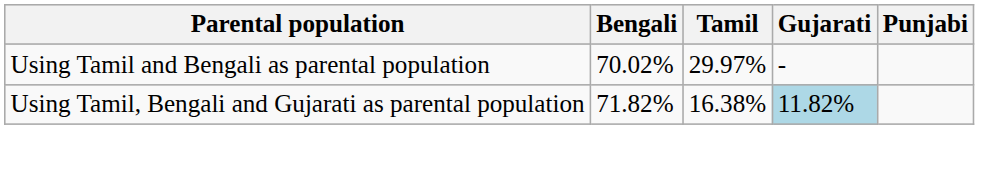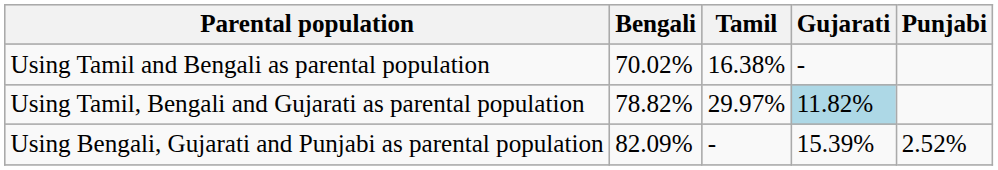Using Tamil and Bengali as parental population | Tamil: 29.97% -> 16.38%
Using Tamil, Bengali and Gujarati as parental population | Bengali: 71.82% -> 78.82%
Using Tamil, Bengali and Gujarati as parental population | Tamil: 16.38% -> 29.97%
+ row: Using Bengali, Gujarati and Punjabi as parental population | 82.09% | - | 15.39% | 2.52%
